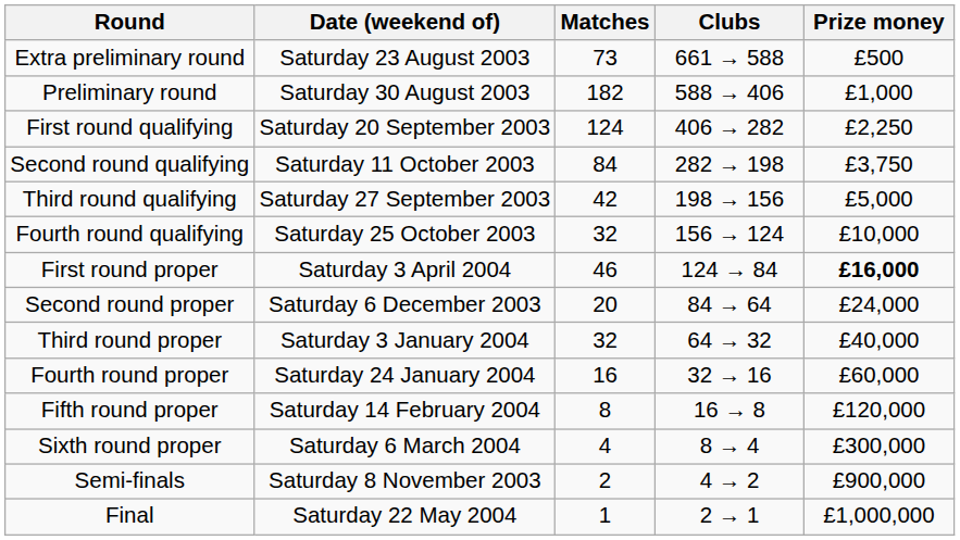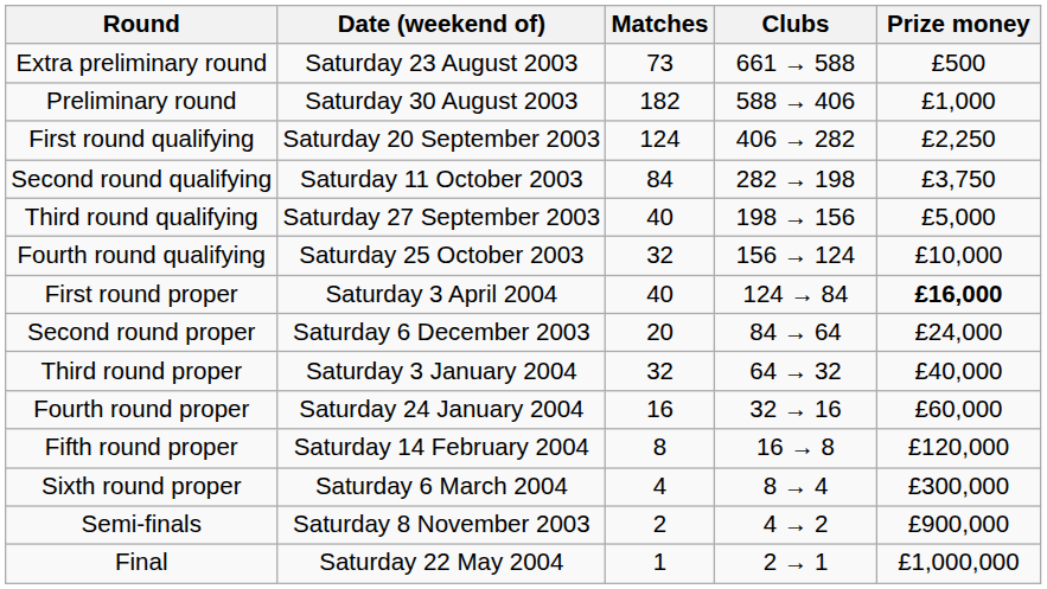Third round qualifying | Matches: 42 -> 40
First round proper | Matches: 46 -> 40
